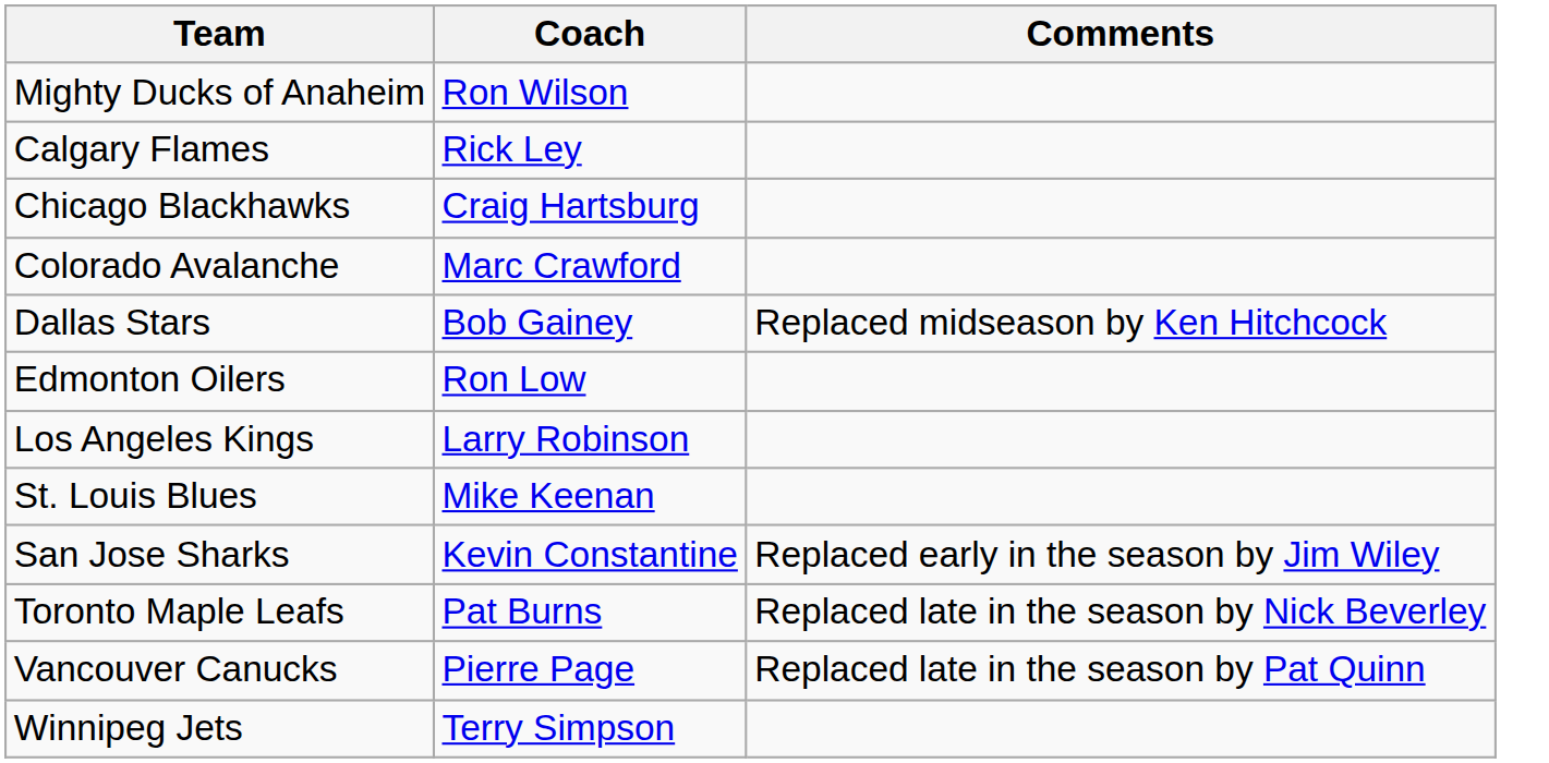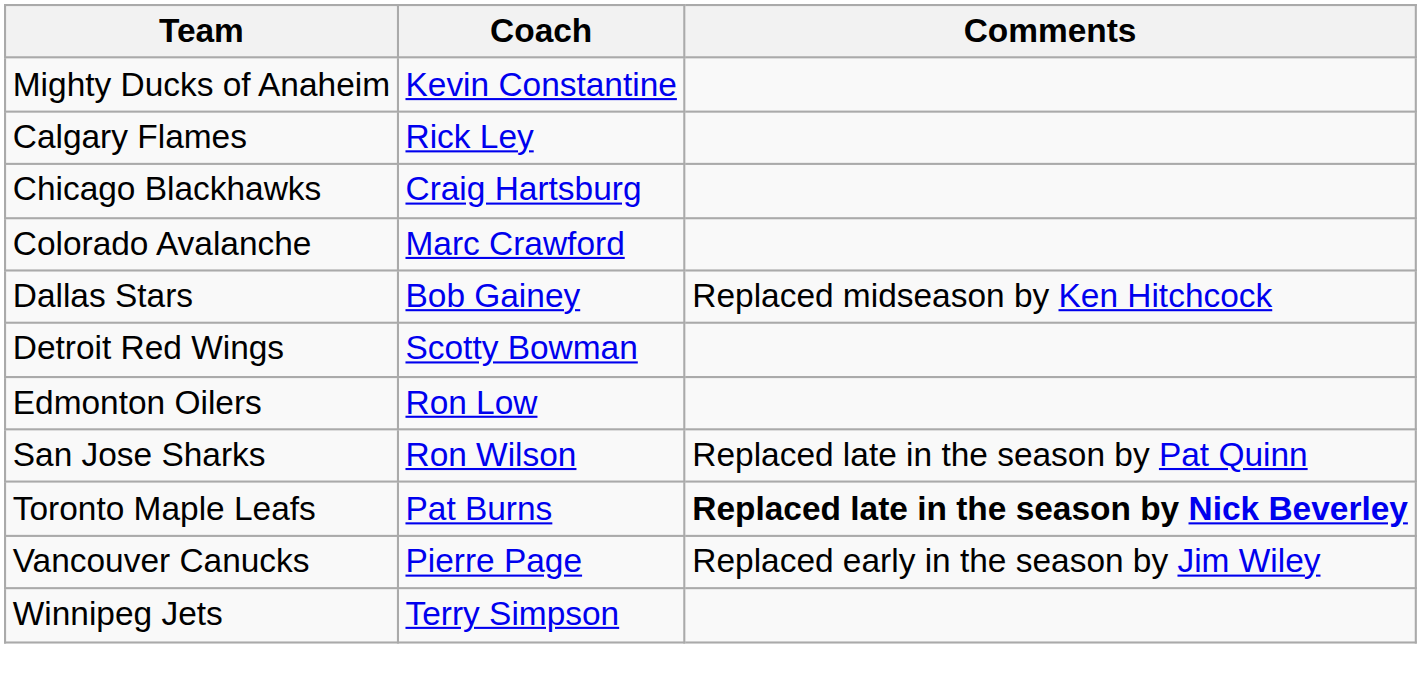Mighty Ducks of Anaheim | Coach: Ron Wilson -> Kevin Constantine
+ row: Detroit Red Wings | Scotty Bowman
- row: Los Angeles Kings | Larry Robinson
- row: St. Louis Blues | Mike Keenan
San Jose Sharks | Coach: Kevin Constantine -> Ron Wilson
San Jose Sharks | Comments: Replaced early in the season by Jim Wiley -> Replaced late in the season by Pat Quinn
Toronto Maple Leafs | Comments: normal -> bold
Vancouver Canucks | Comments: Replaced late in the season by Pat Quinn -> Replaced early in the season by Jim Wiley
